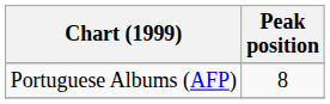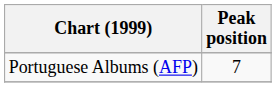Portuguese Albums (AFP) | Peak position: 8 -> 7
